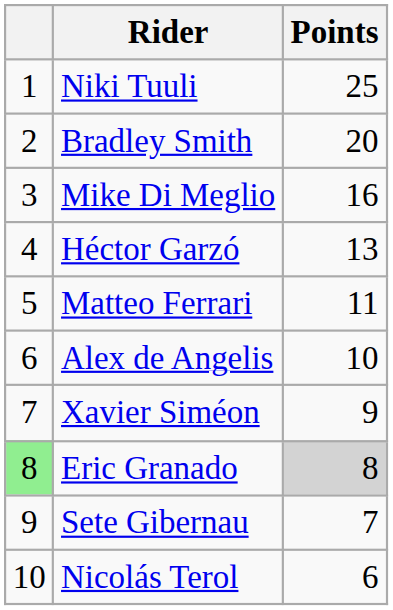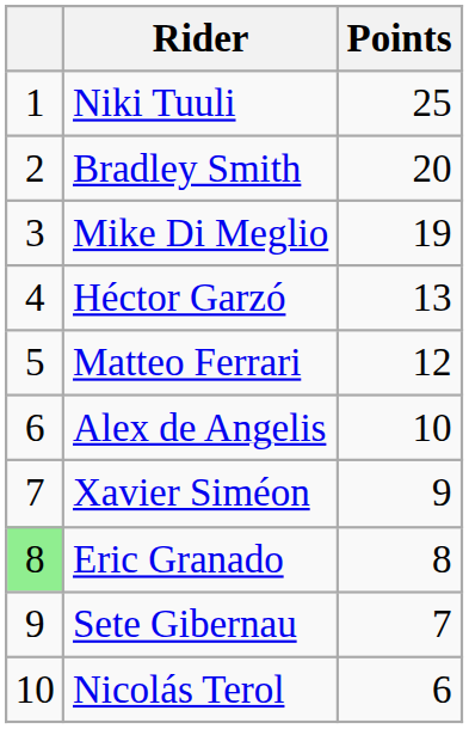Mike Di Meglio | Points: 16 -> 19
Matteo Ferrari | Points: 11 -> 12
Eric Granado | Points: lightgrey background -> no background
